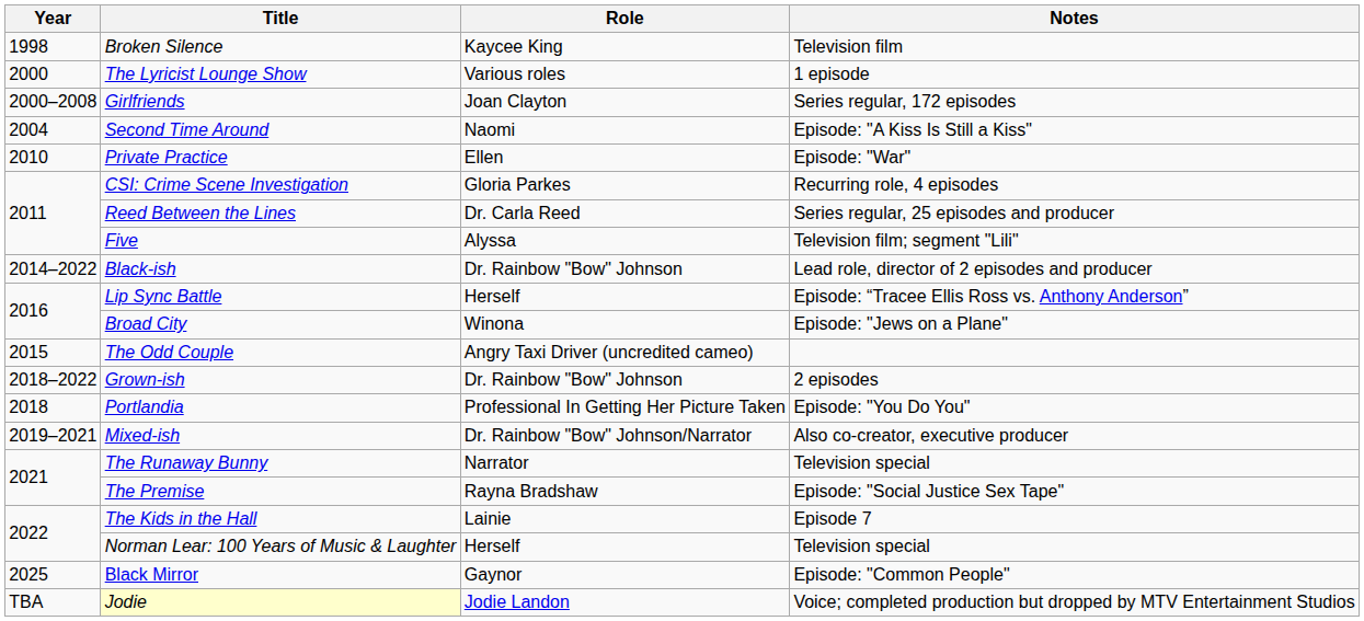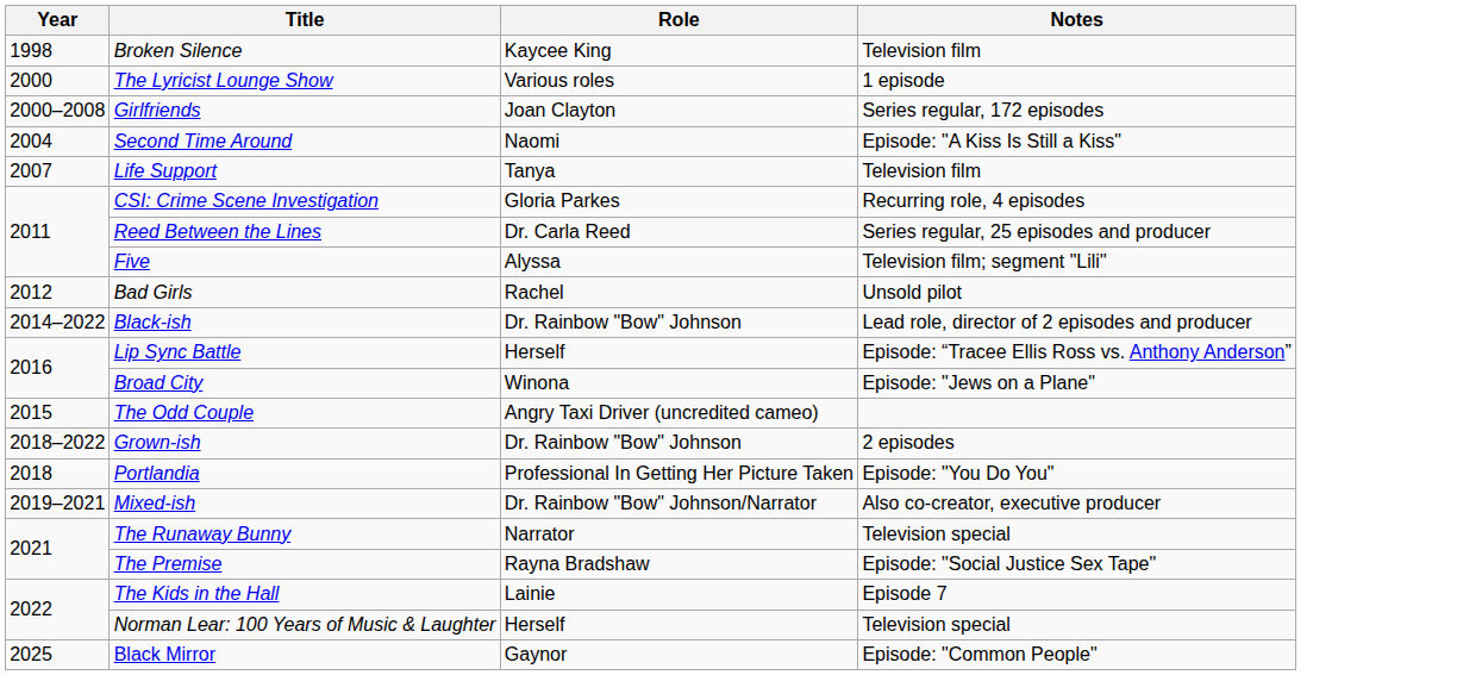+ row: 2007 | Life Support | Tanya | Television film
- row: 2010 | Private Practice | Ellen | Episode: "War"
+ row: 2012 | Bad Girls | Rachel | Unsold pilot
- row: TBA | Jodie | Jodie Landon | Voice; completed production but dropped by MTV Entertainment Studios
